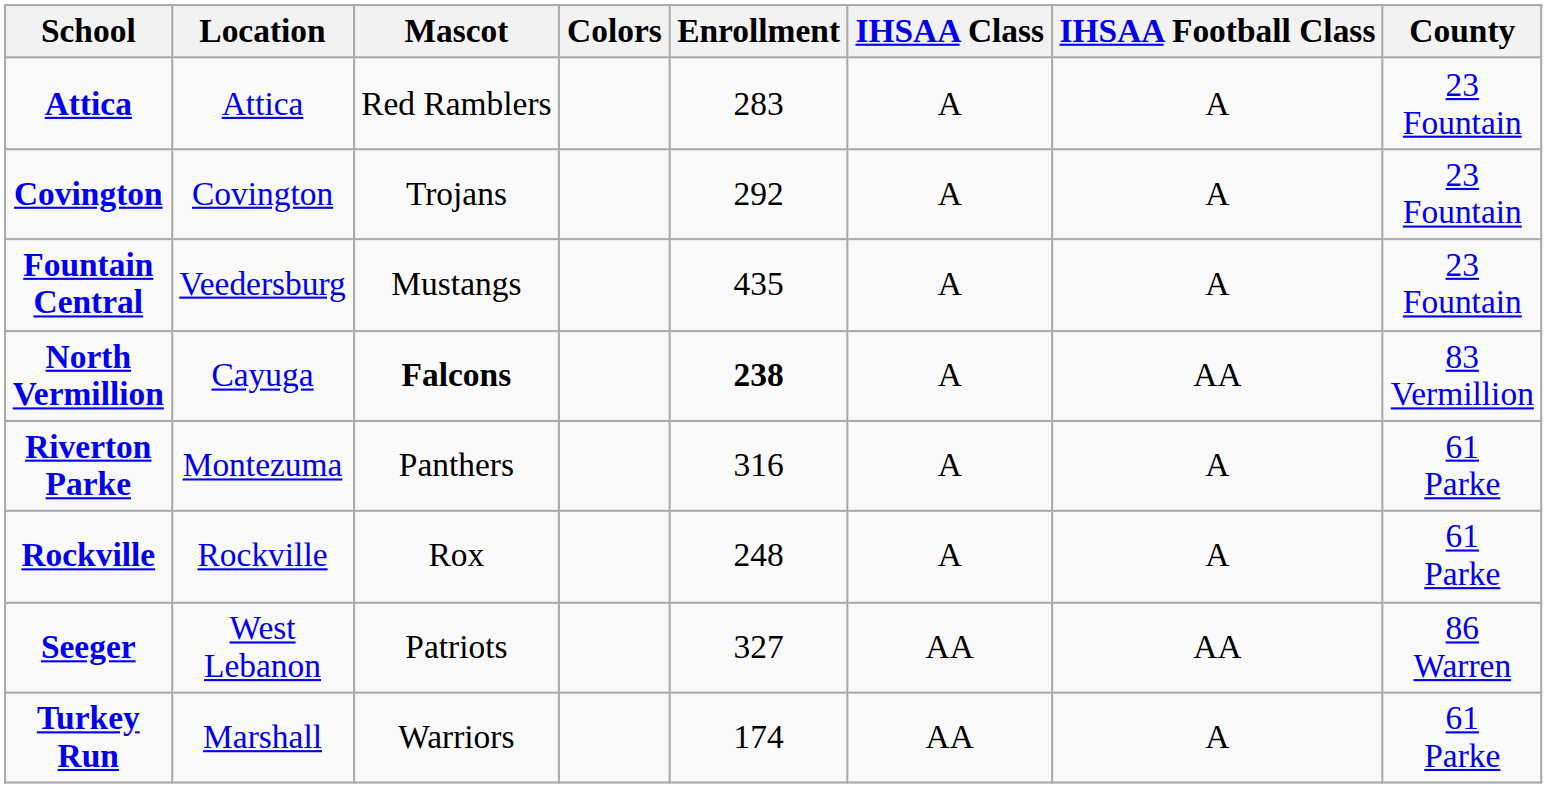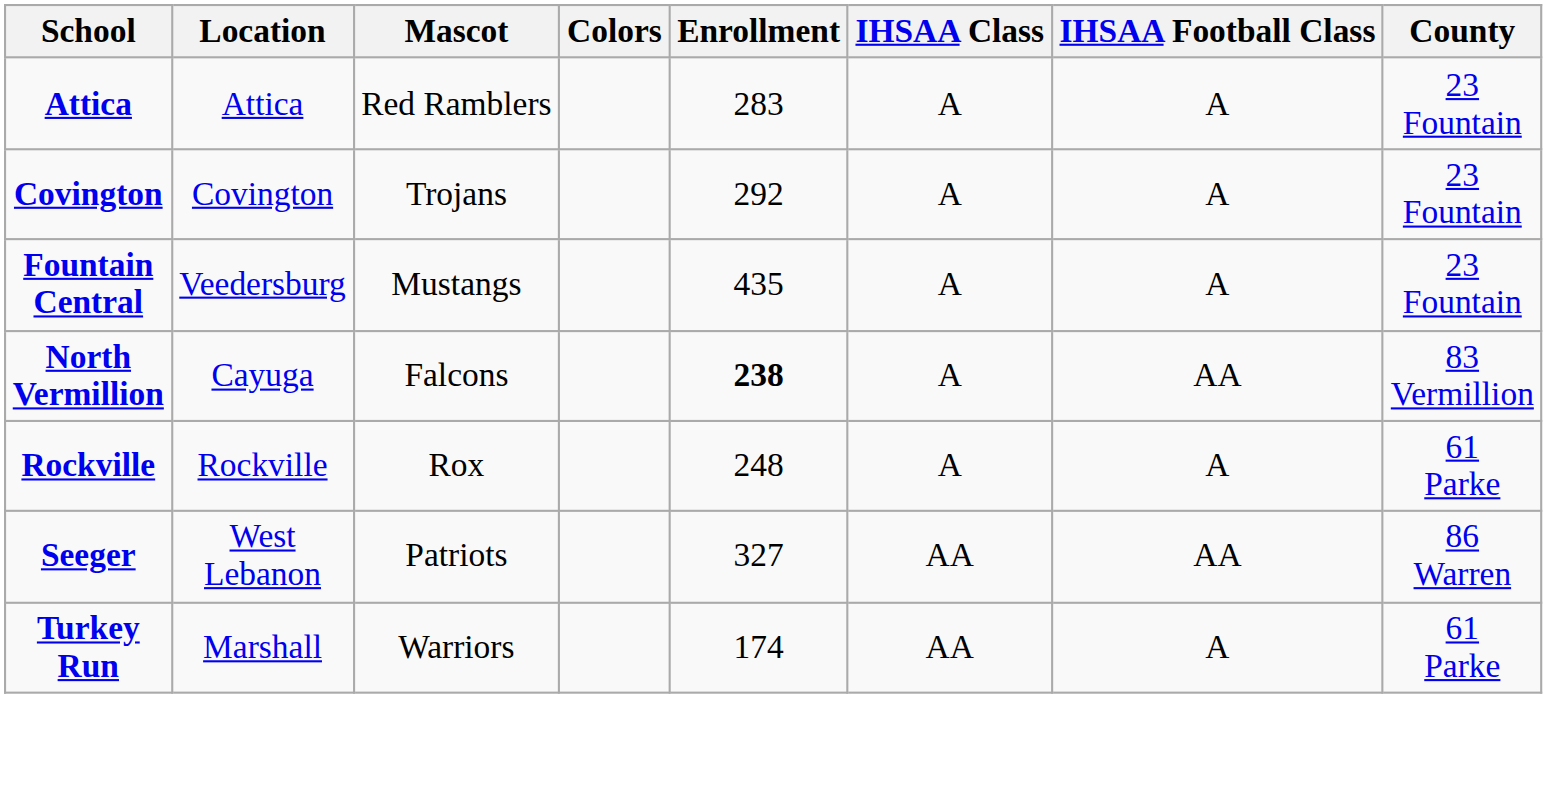North Vermillion | Mascot: bold -> normal
- row: Riverton Parke | Montezuma | Panthers | 316 | A | A | 61 Parke
